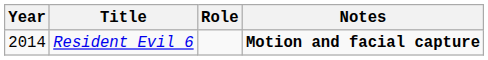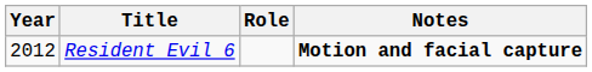Resident Evil 6 | Year: 2014 -> 2012
